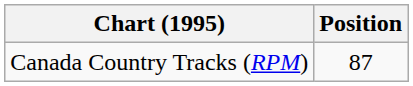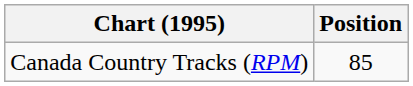Canada Country Tracks (RPM) | Position: 87 -> 85
